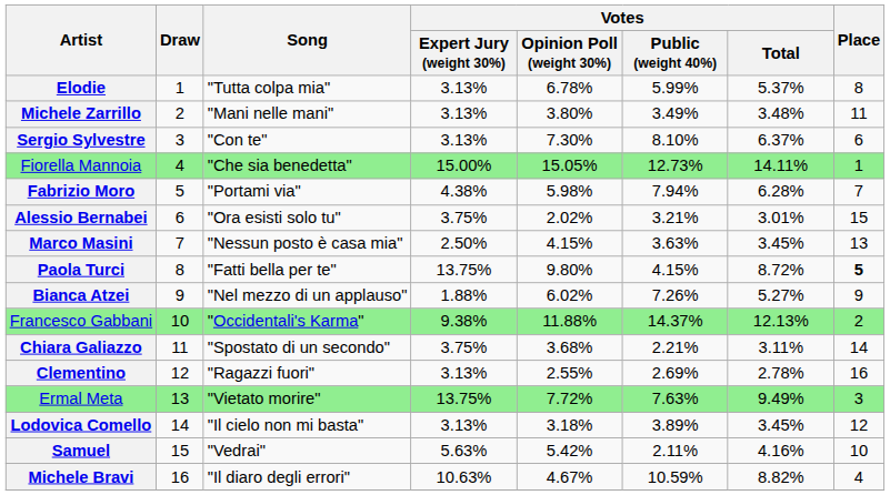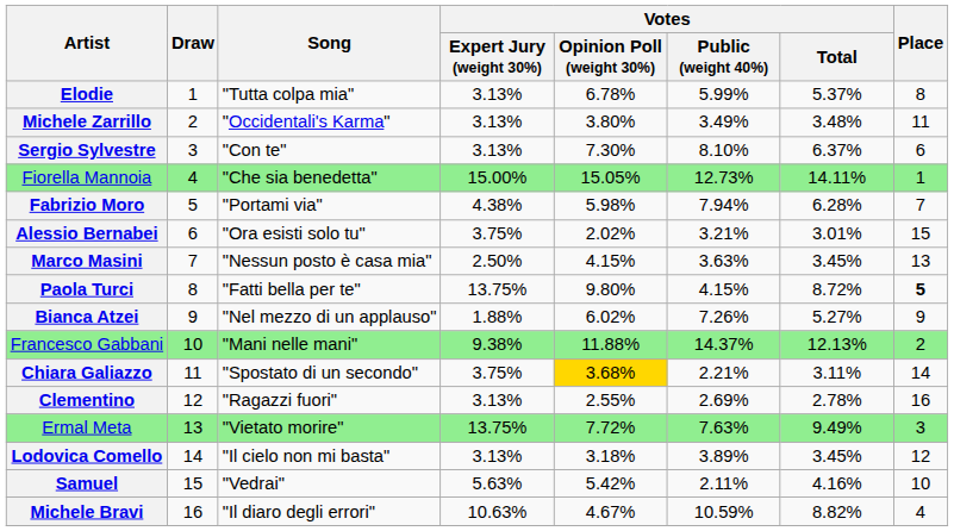Michele Zarrillo | Song: "Mani nelle mani" -> "Occidentali's Karma"
Francesco Gabbani | Song: "Occidentali's Karma" -> "Mani nelle mani"
Chiara Galiazzo | Votes / Opinion Poll (weight 30%): no background -> gold background
